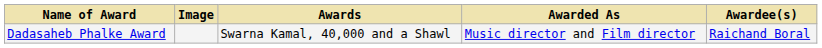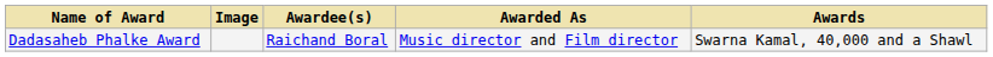columns swapped: Awardee(s) <-> Awards
